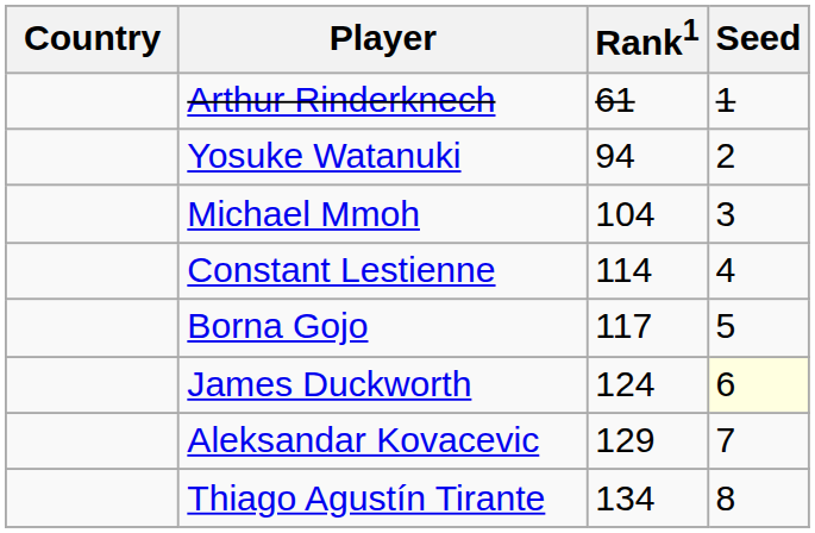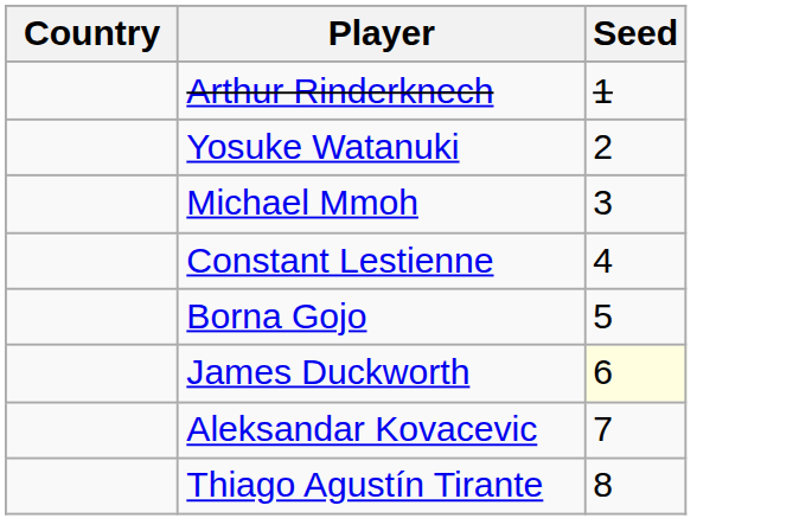- column: Rank1 | 61 | 94 | 104 | 114 | 117 | 124 | 129 | 134
